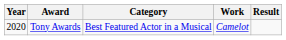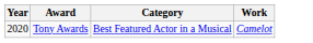- column: Result
